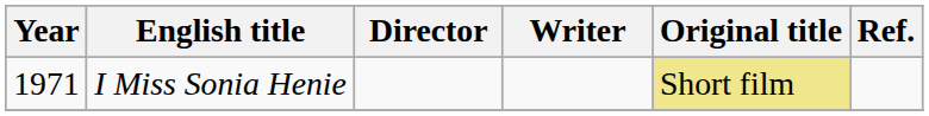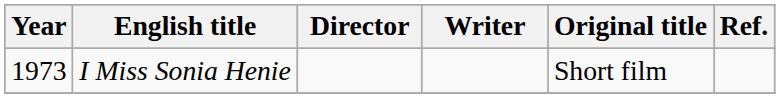I Miss Sonia Henie | Year: 1971 -> 1973
I Miss Sonia Henie | Original title: khaki background -> no background
